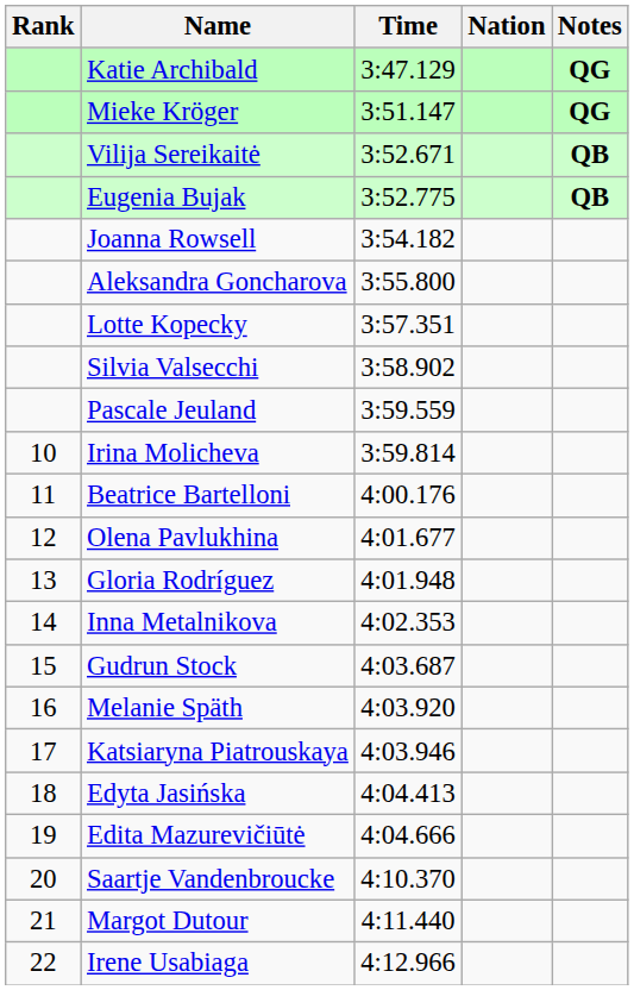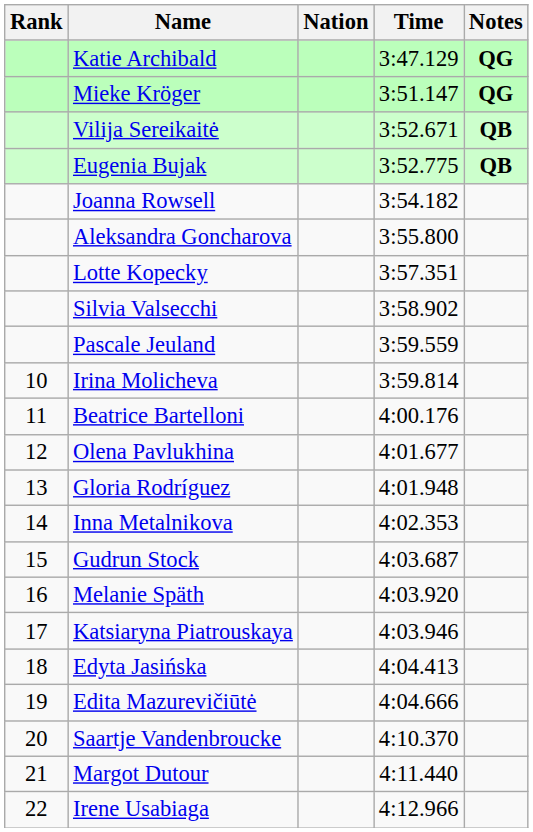columns swapped: Nation <-> Time
